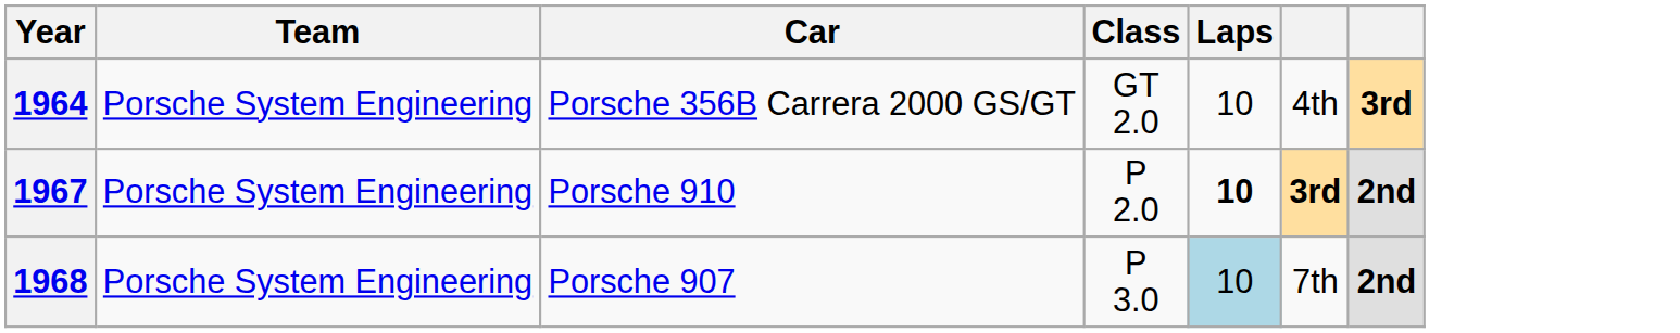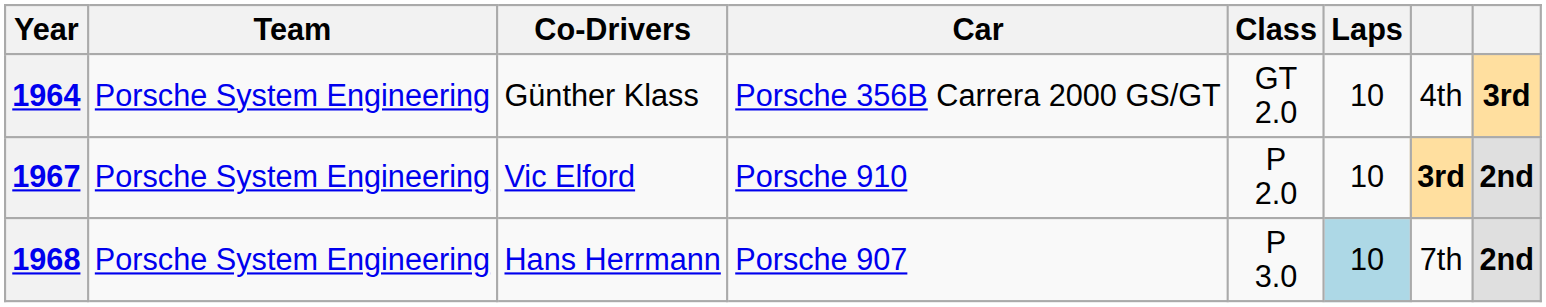+ column: Co-Drivers | Günther Klass | Vic Elford | Hans Herrmann
1967 | Laps: bold -> normal
